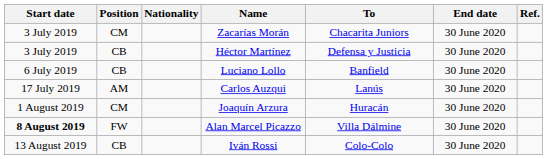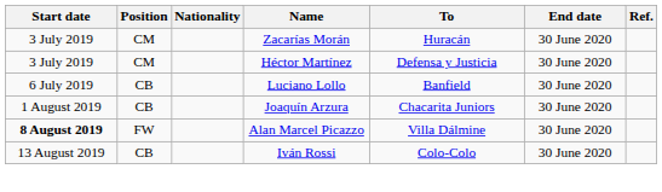Zacarías Morán | To: Chacarita Juniors -> Huracán
Héctor Martínez | Position: CB -> CM
- row: 17 July 2019 | AM | Carlos Auzqui | Lanús | 30 June 2020
Joaquín Arzura | Position: CM -> CB
Joaquín Arzura | To: Huracán -> Chacarita Juniors
